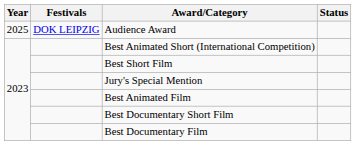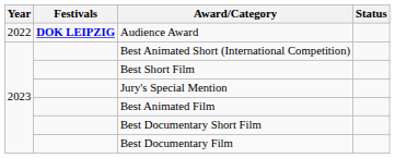Audience Award | Year: 2025 -> 2022
Audience Award | Festivals: normal -> bold
